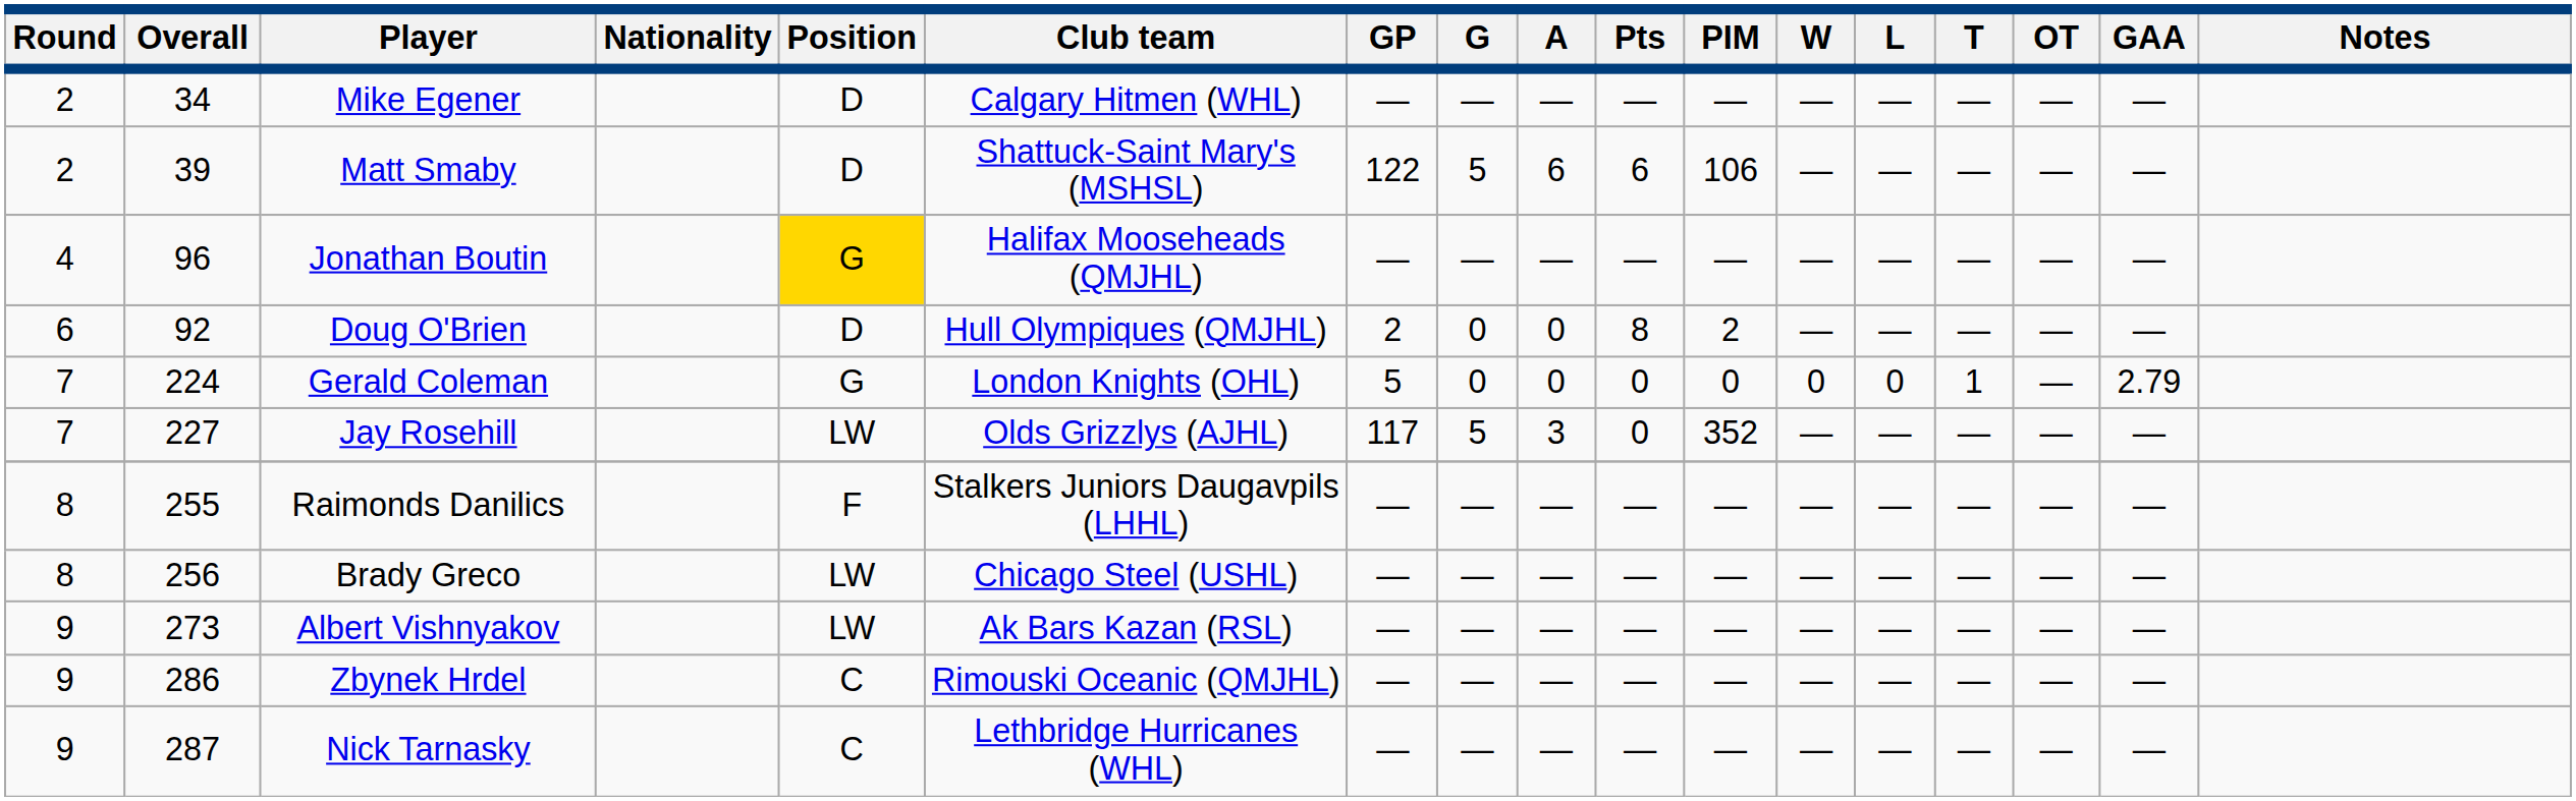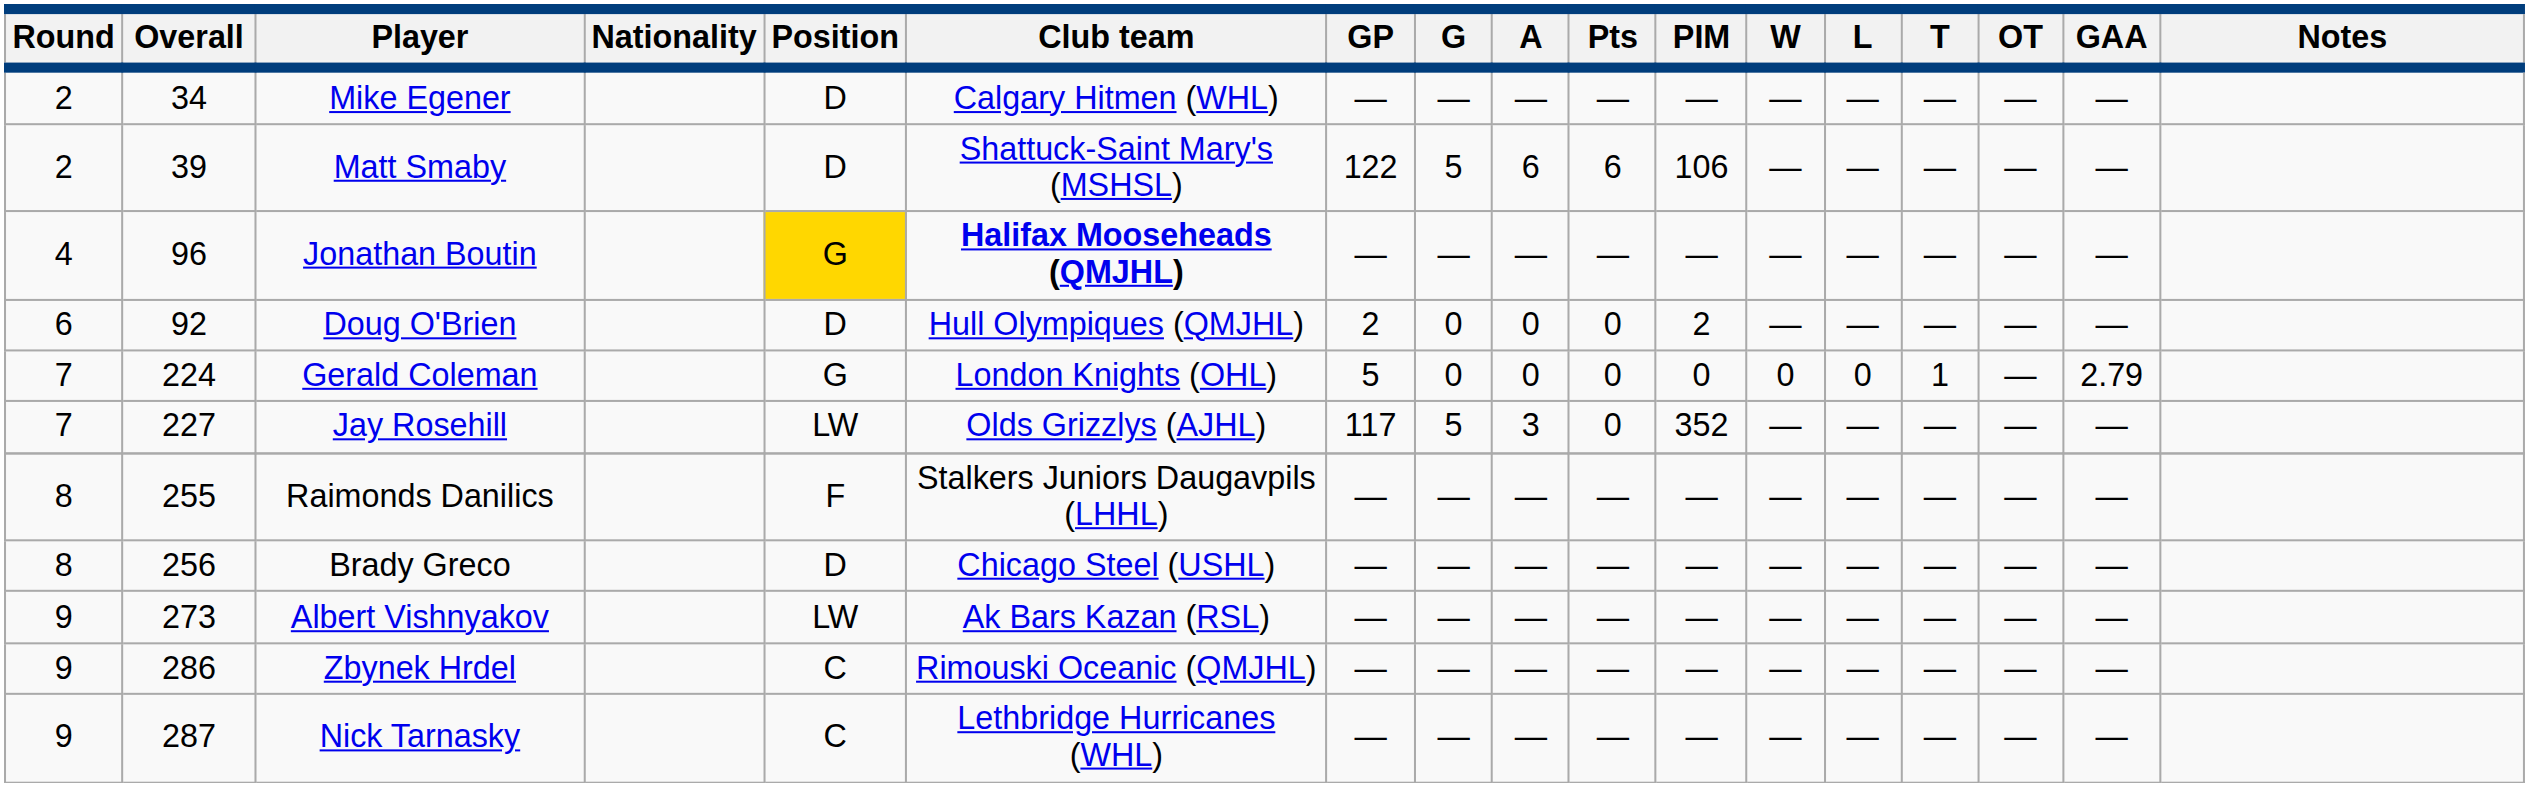Jonathan Boutin | Club team: normal -> bold
Doug O'Brien | Pts: 8 -> 0
Brady Greco | Position: LW -> D
